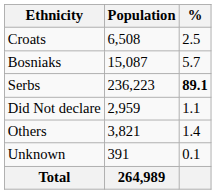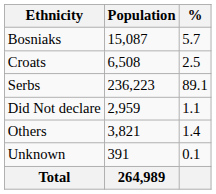rows swapped: Bosniaks <-> Croats
Serbs | %: bold -> normal
